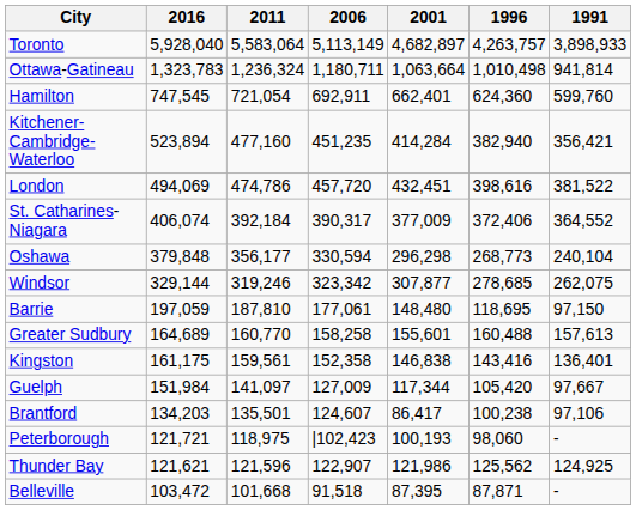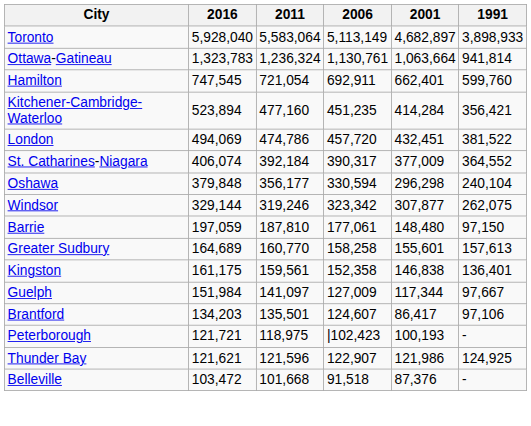- column: 1996 | 4,263,757 | 1,010,498 | 624,360 | 382,940 | 398,616 | 372,406 | 268,773 | 278,685 | 118,695 | 160,488 | 143,416 | 105,420 | 100,238 | 98,060 | 125,562 | 87,871
Ottawa-Gatineau | 2006: 1,180,711 -> 1,130,761
Belleville | 2001: 87,395 -> 87,376
